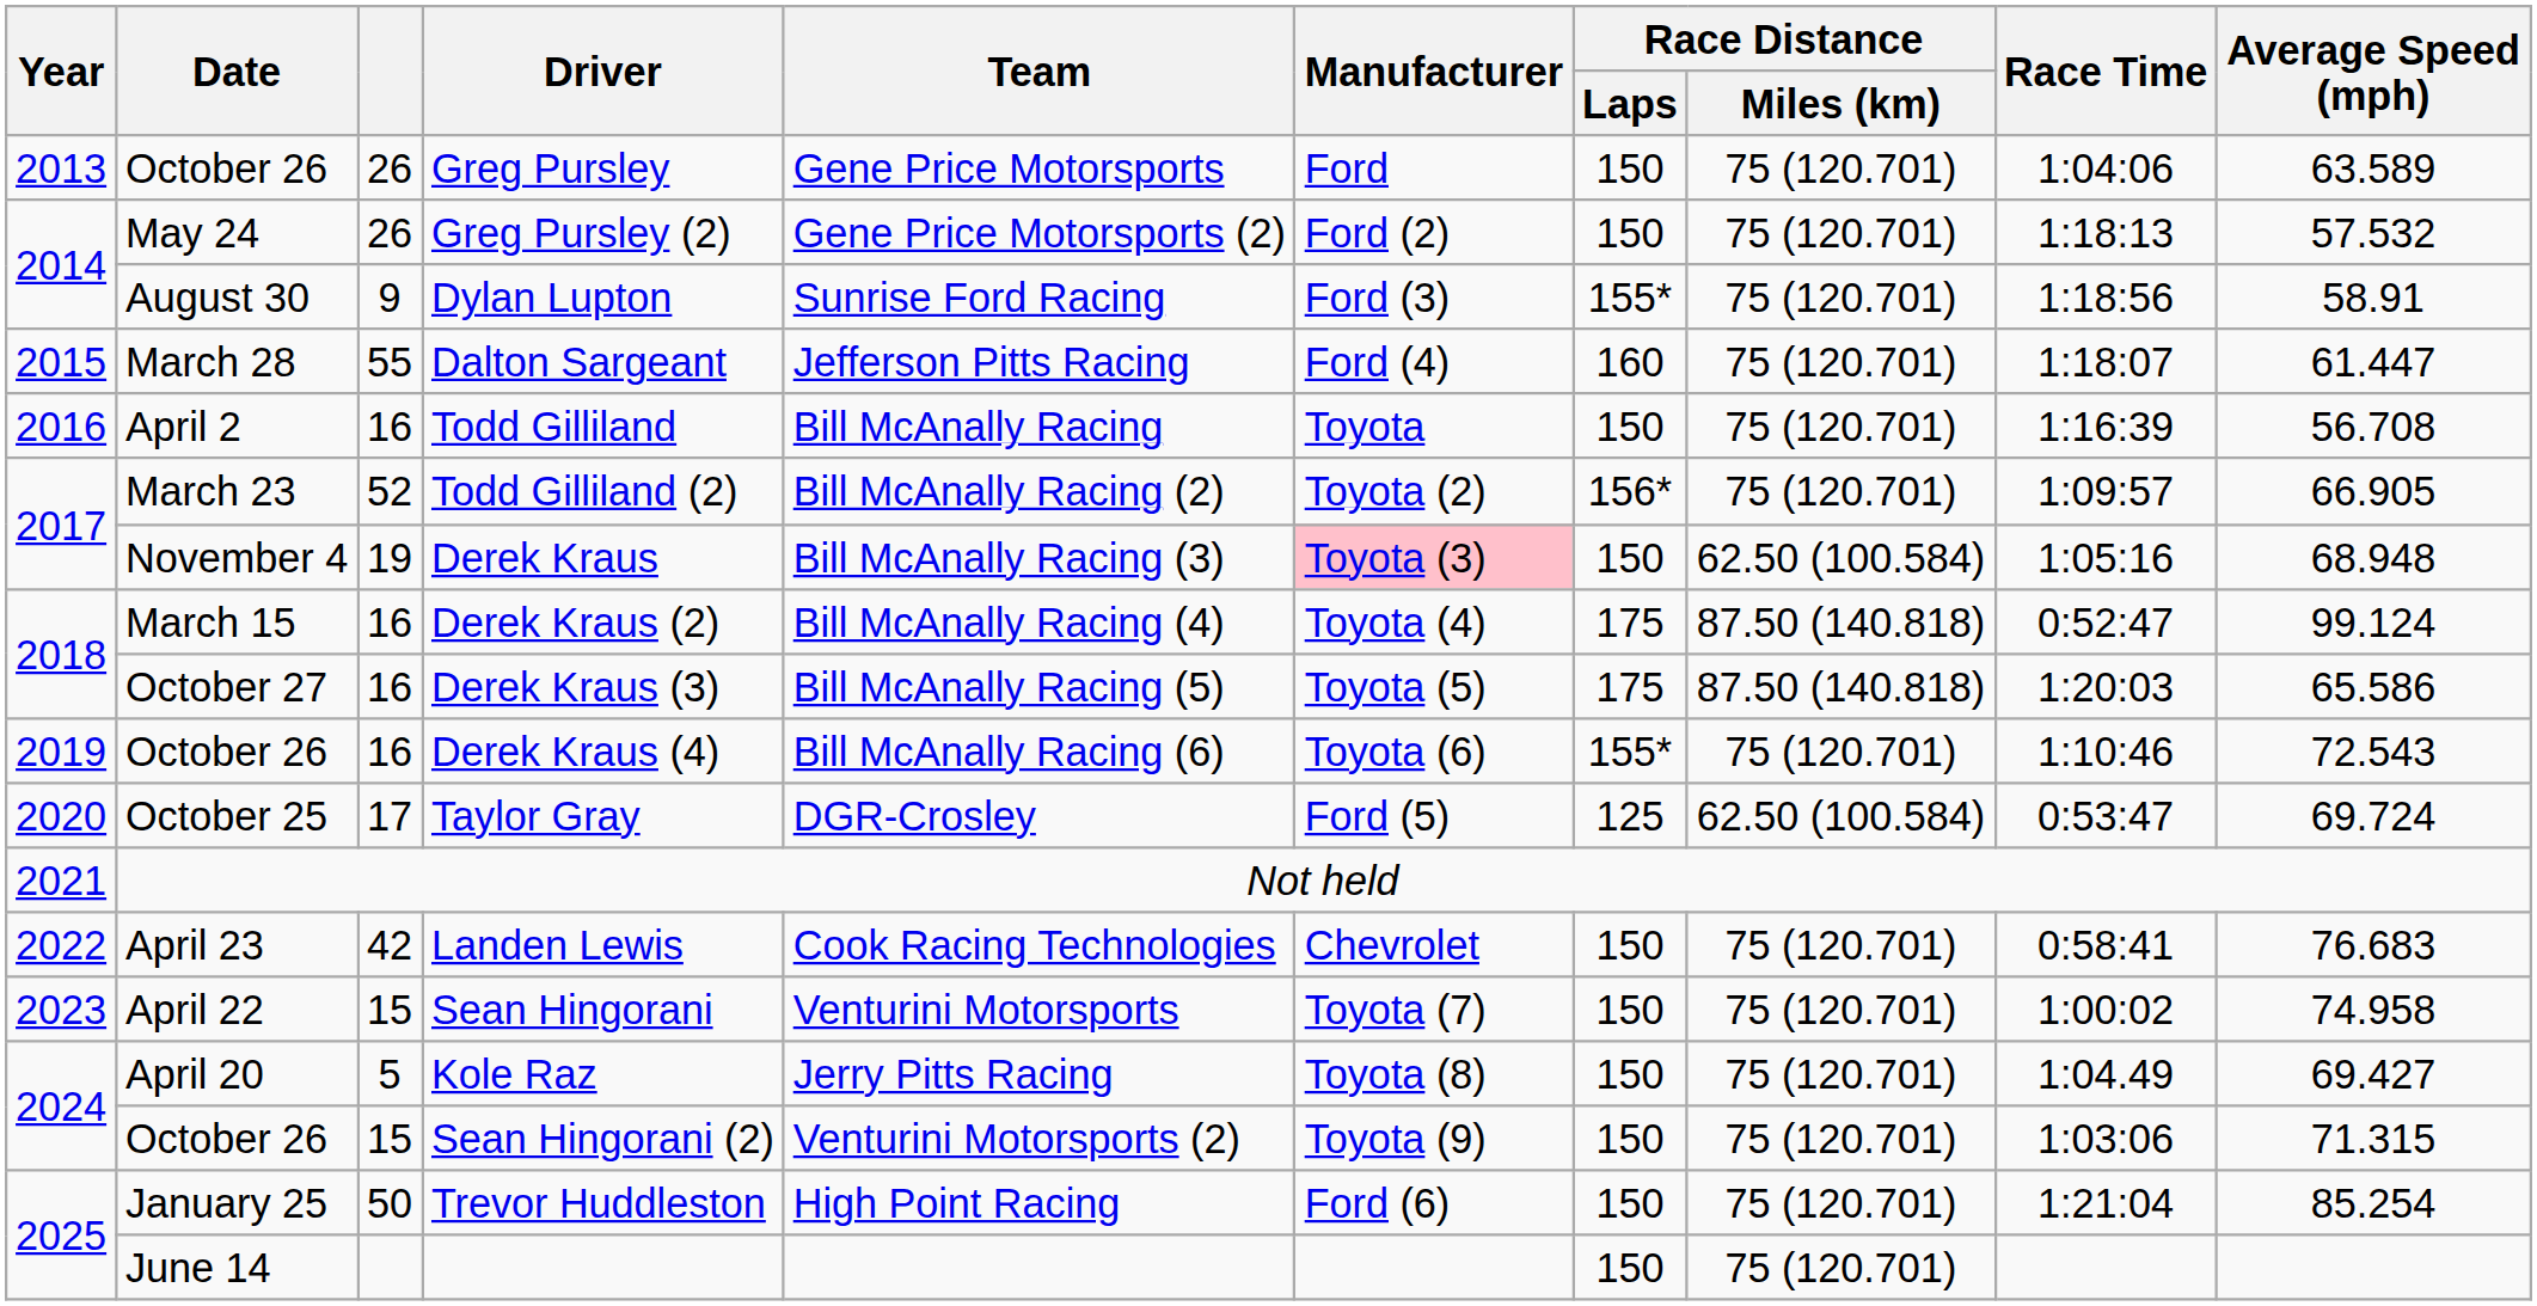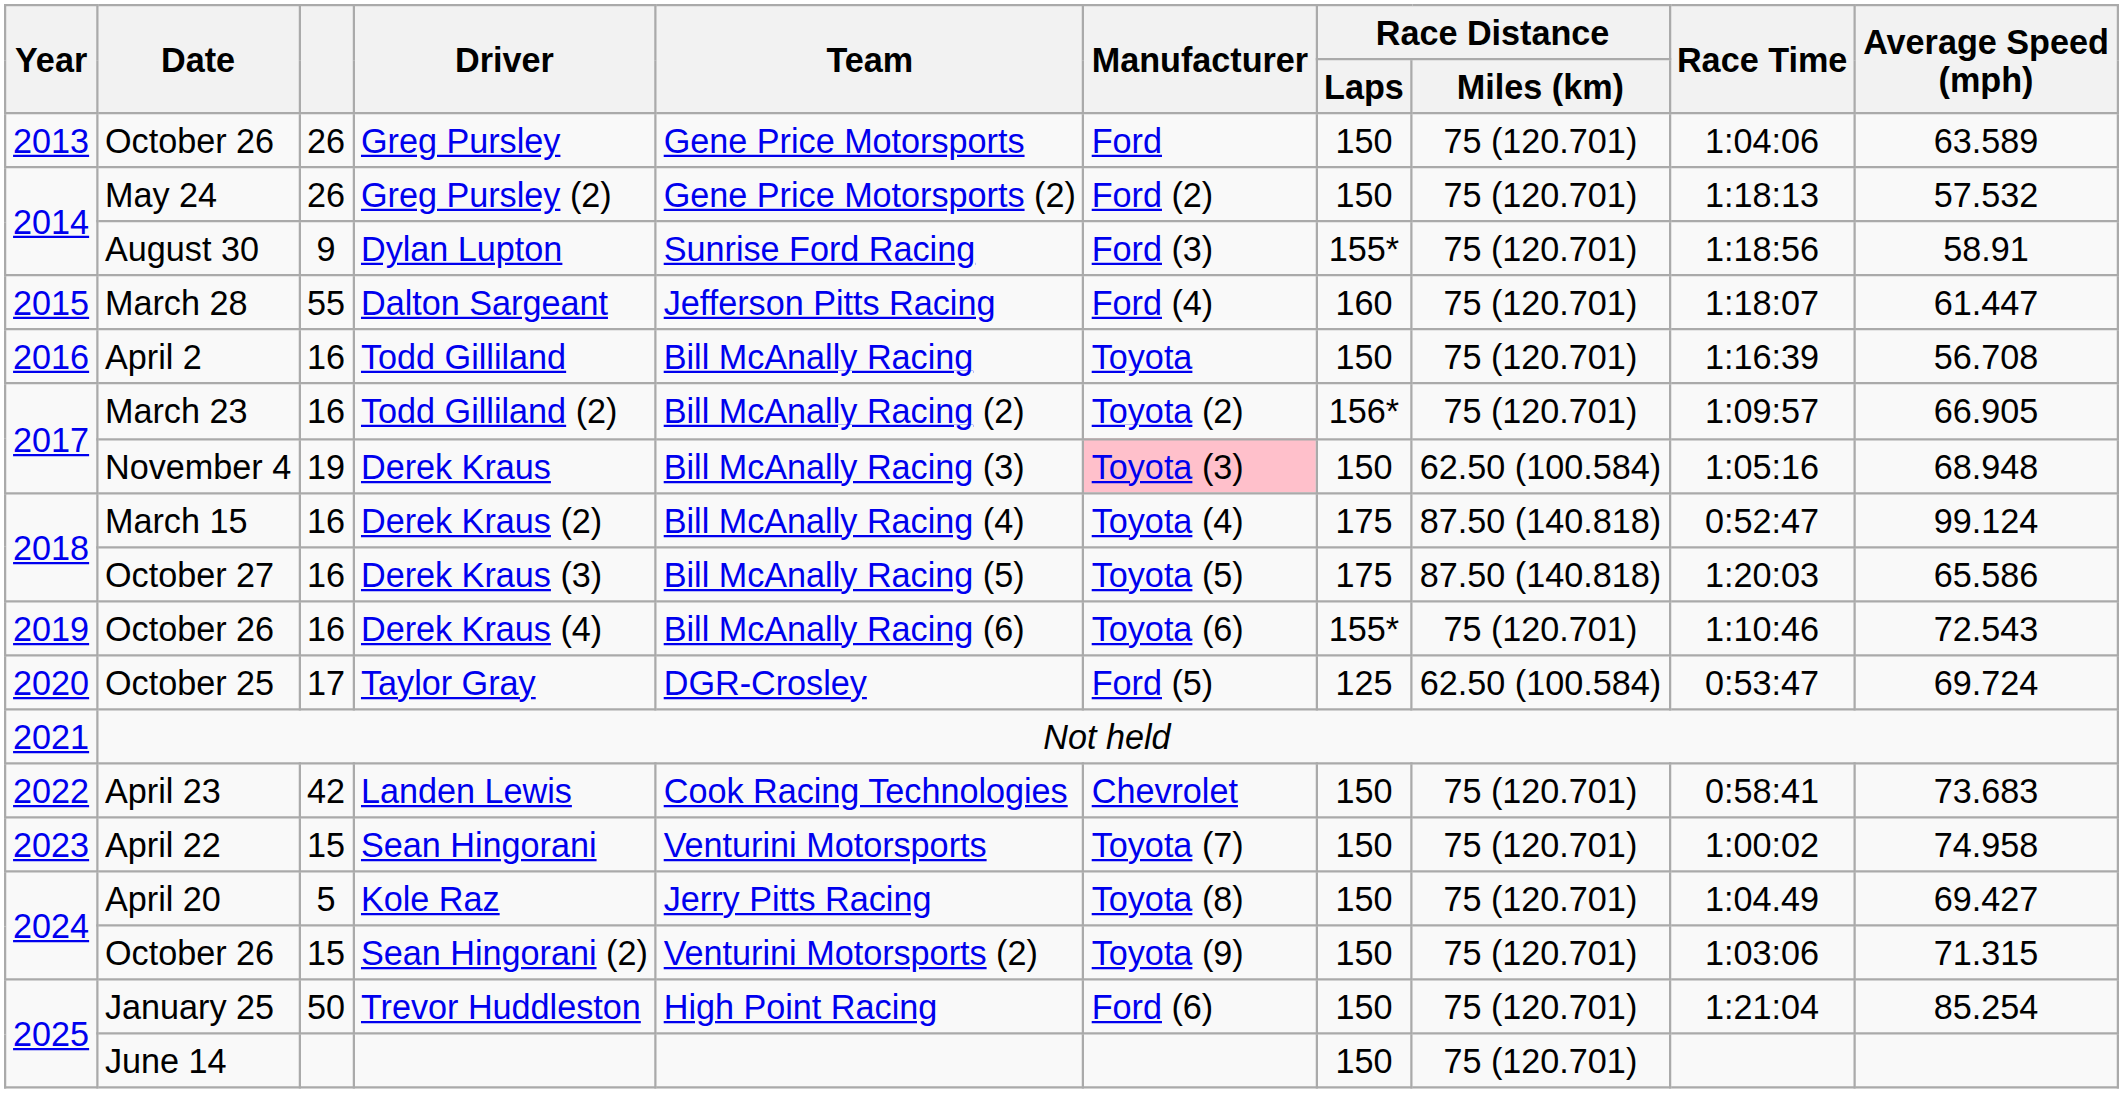Todd Gilliland (2) | column 3: 52 -> 16
Landen Lewis | Average Speed (mph): 76.683 -> 73.683
